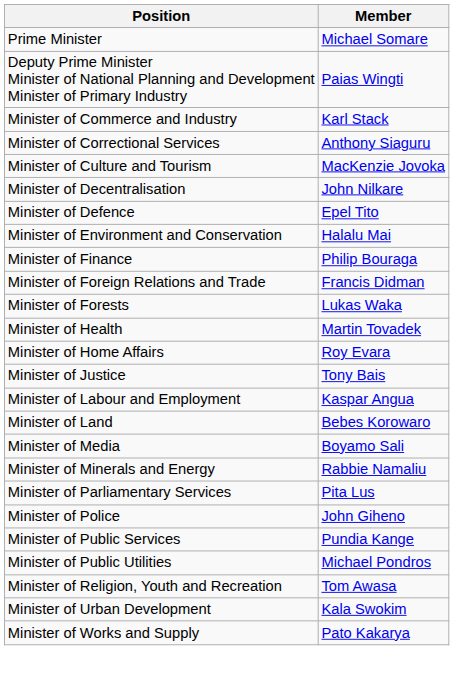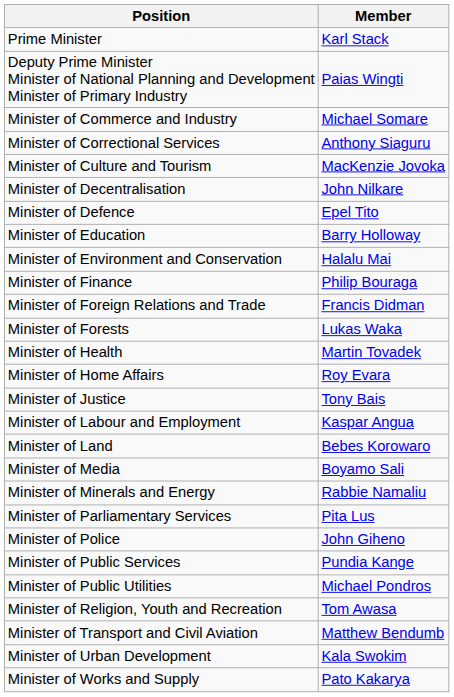Prime Minister | Member: Michael Somare -> Karl Stack
Minister of Commerce and Industry | Member: Karl Stack -> Michael Somare
+ row: Minister of Education | Barry Holloway
+ row: Minister of Transport and Civil Aviation | Matthew Bendumb
